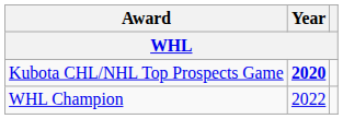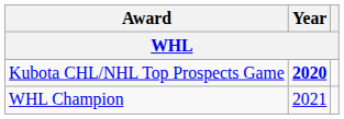WHL Champion | Year: 2022 -> 2021
